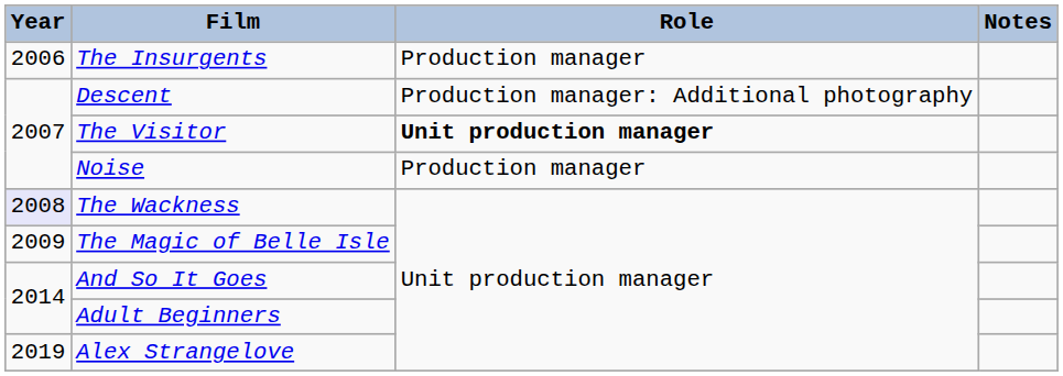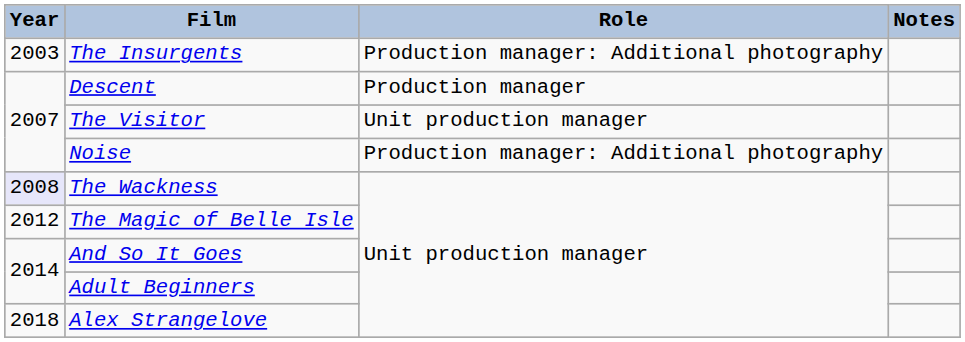The Insurgents | Year: 2006 -> 2003
The Insurgents | Role: Production manager -> Production manager: Additional photography
Descent | Role: Production manager: Additional photography -> Production manager
The Visitor | Role: bold -> normal
Noise | Role: Production manager -> Production manager: Additional photography
The Magic of Belle Isle | Year: 2009 -> 2012
Alex Strangelove | Year: 2019 -> 2018
